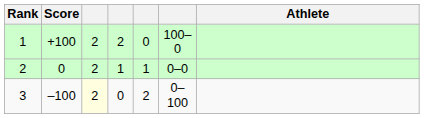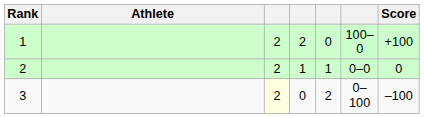columns swapped: Athlete <-> Score
